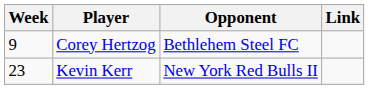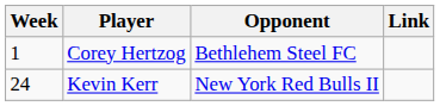Corey Hertzog | Week: 9 -> 1
Kevin Kerr | Week: 23 -> 24
